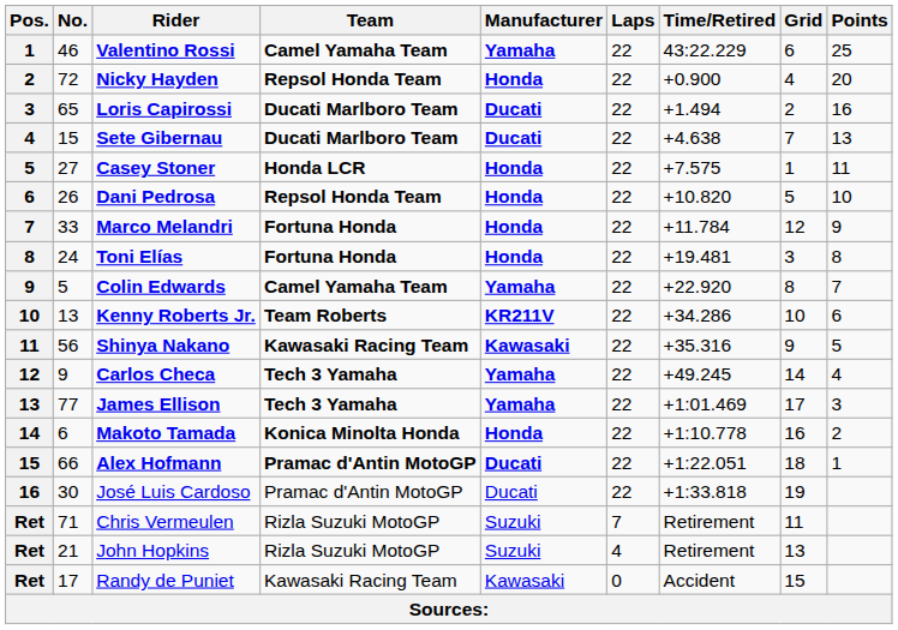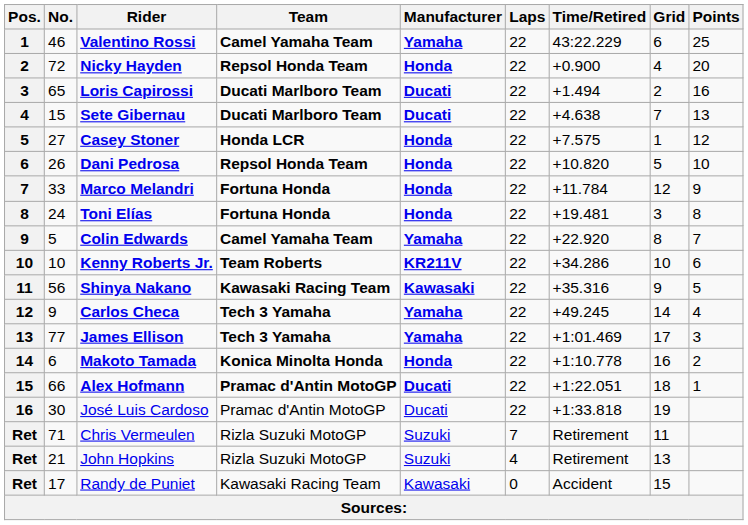Casey Stoner | Points: 11 -> 12
Kenny Roberts Jr. | No.: 13 -> 10
